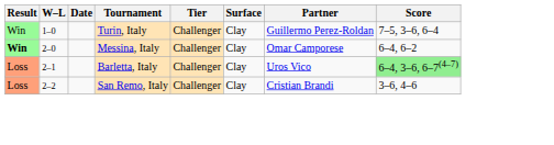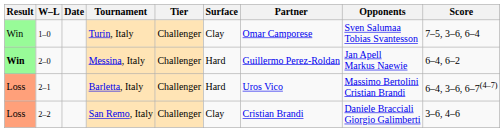+ column: Opponents | Sven Salumaa Tobias Svantesson | Jan Apell Markus Naewie | Massimo Bertolini Cristian Brandi | Daniele Bracciali Giorgio Galimberti
Turin, Italy | Partner: Guillermo Perez-Roldan -> Omar Camporese
Messina, Italy | Surface: Clay -> Hard
Messina, Italy | Partner: Omar Camporese -> Guillermo Perez-Roldan
Barletta, Italy | Surface: Clay -> Hard
Barletta, Italy | Score: lightgreen background -> no background
